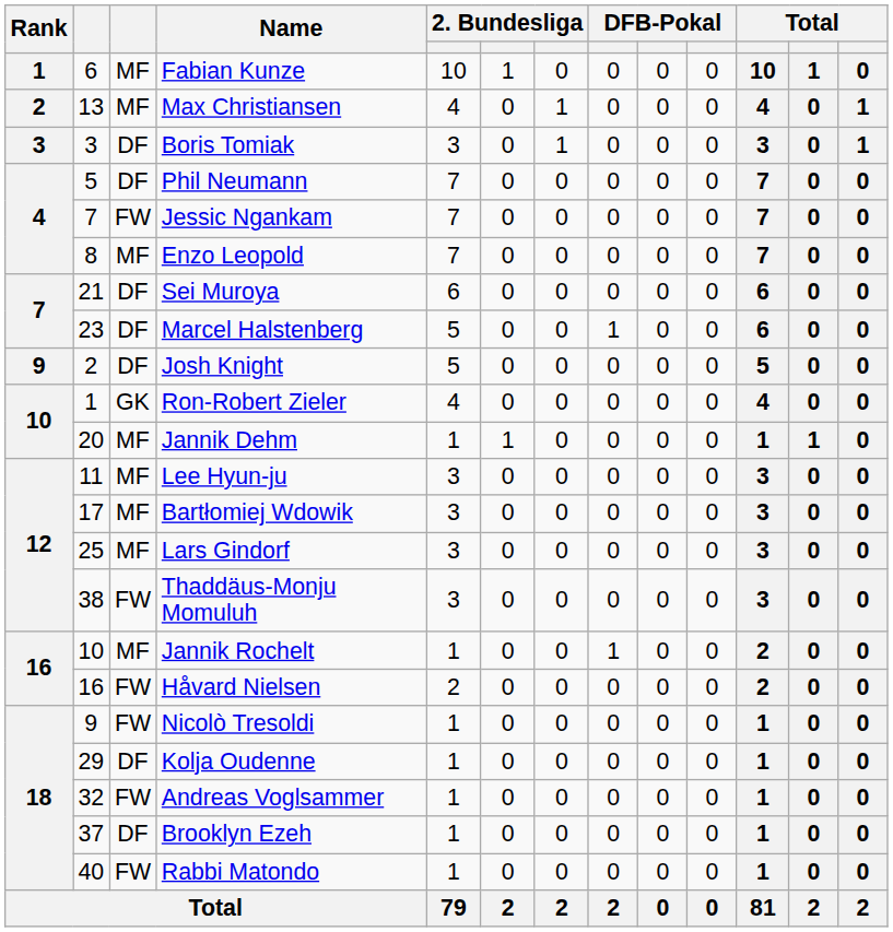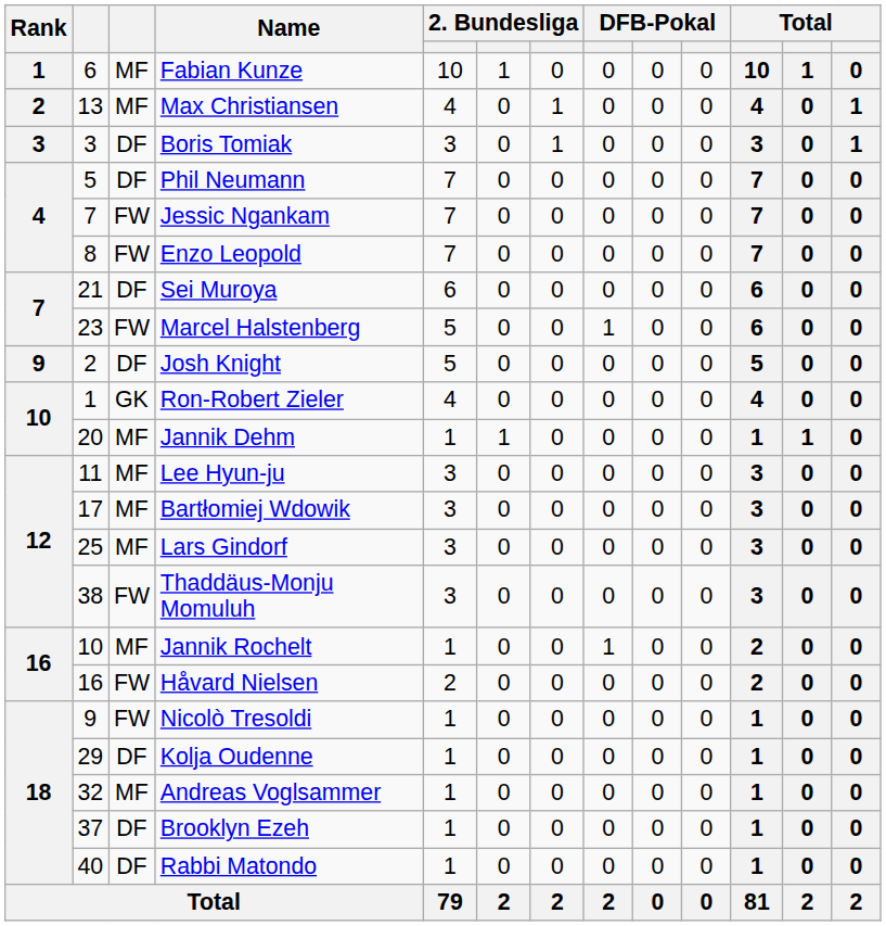Enzo Leopold | column 3: MF -> FW
Marcel Halstenberg | column 3: DF -> FW
Andreas Voglsammer | column 3: FW -> MF
Rabbi Matondo | column 3: FW -> DF
